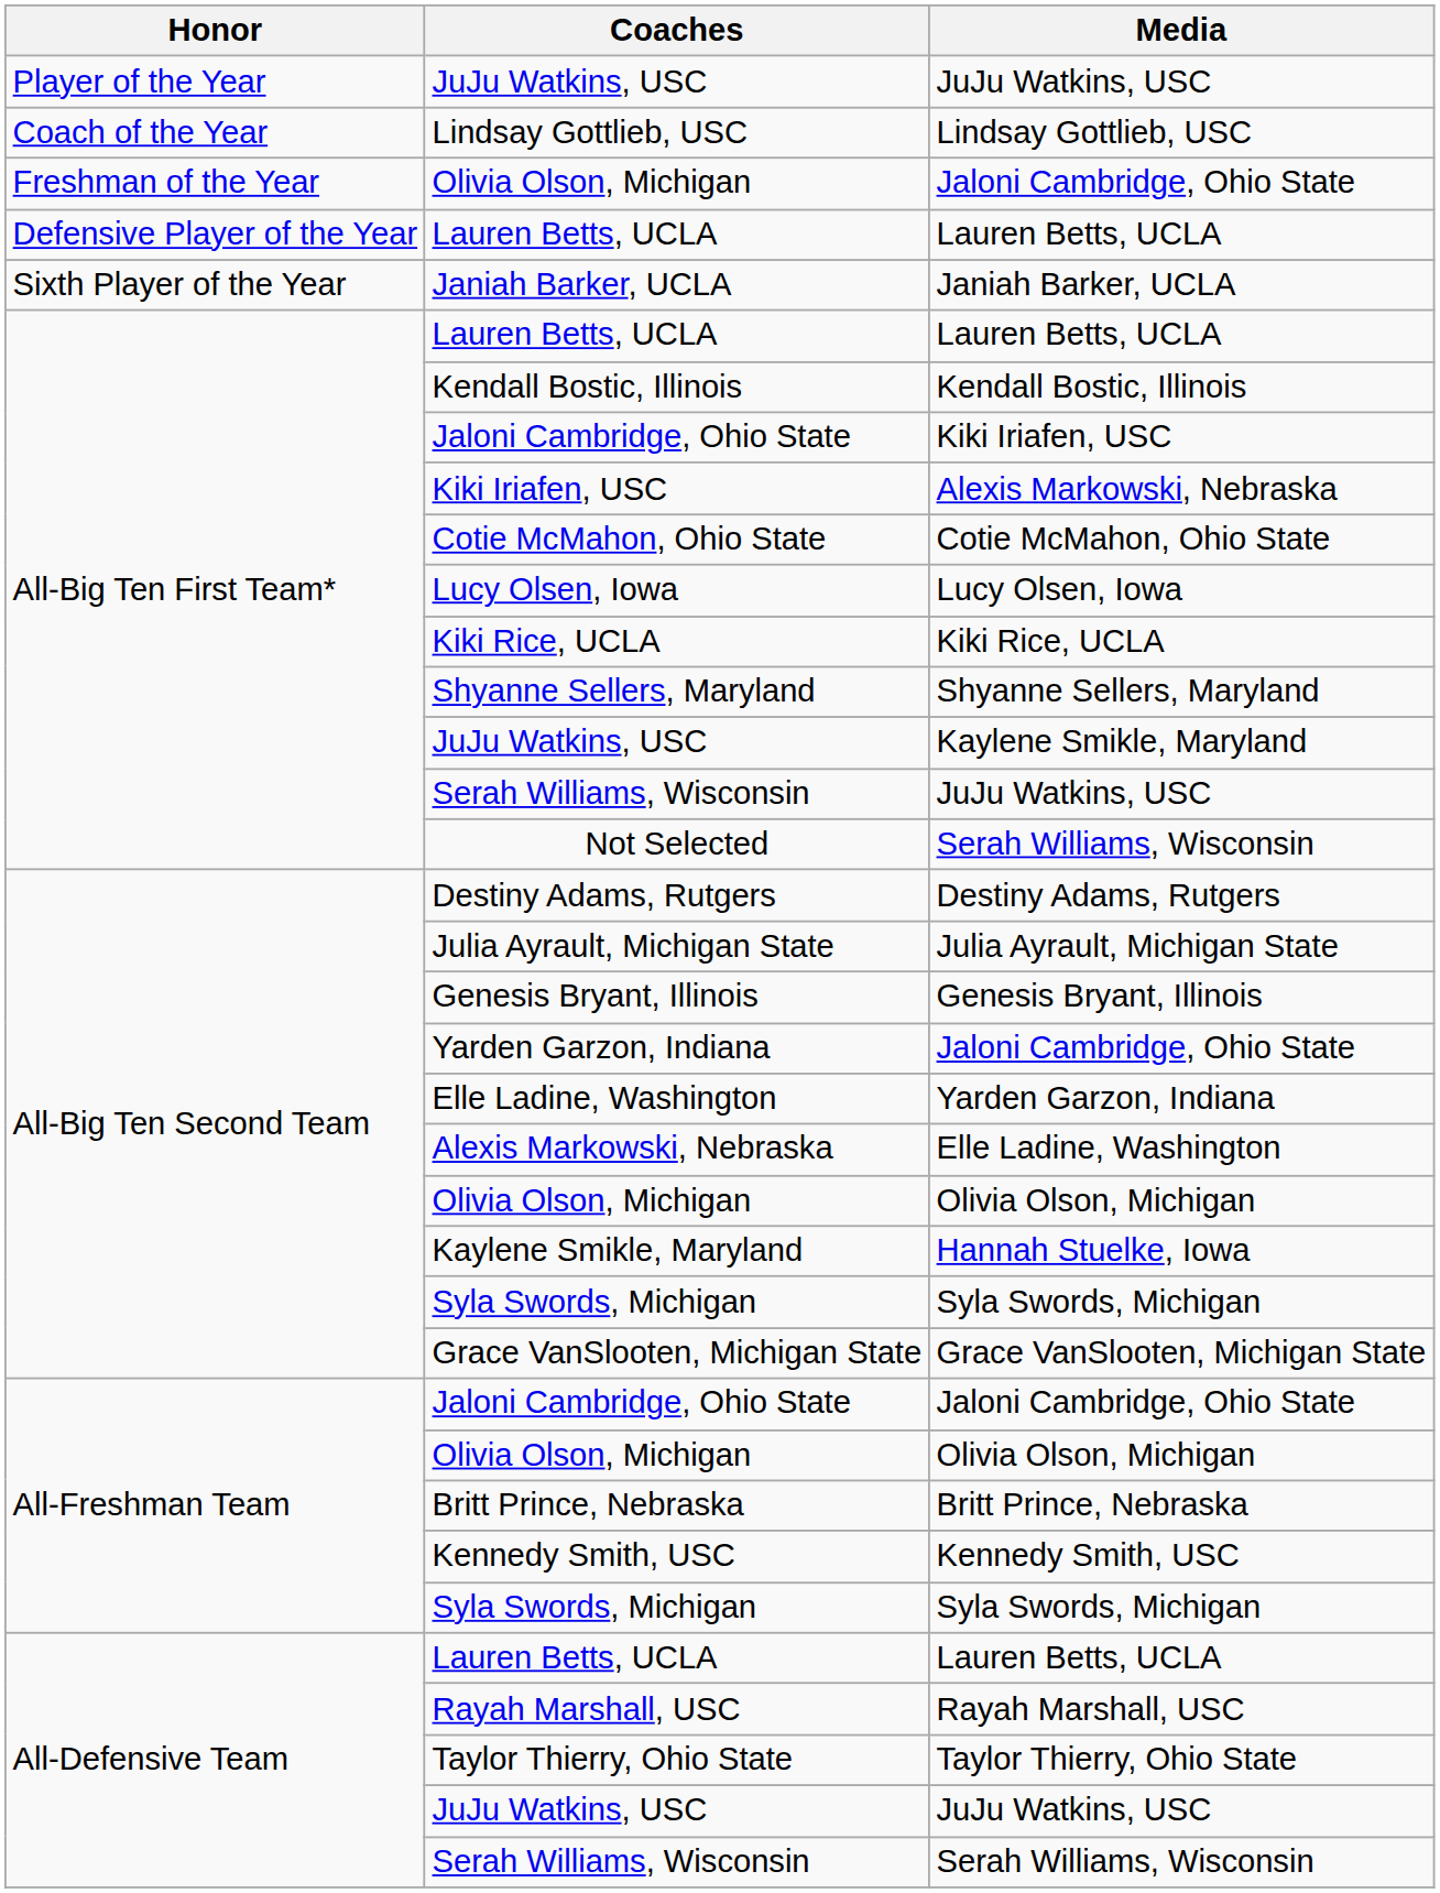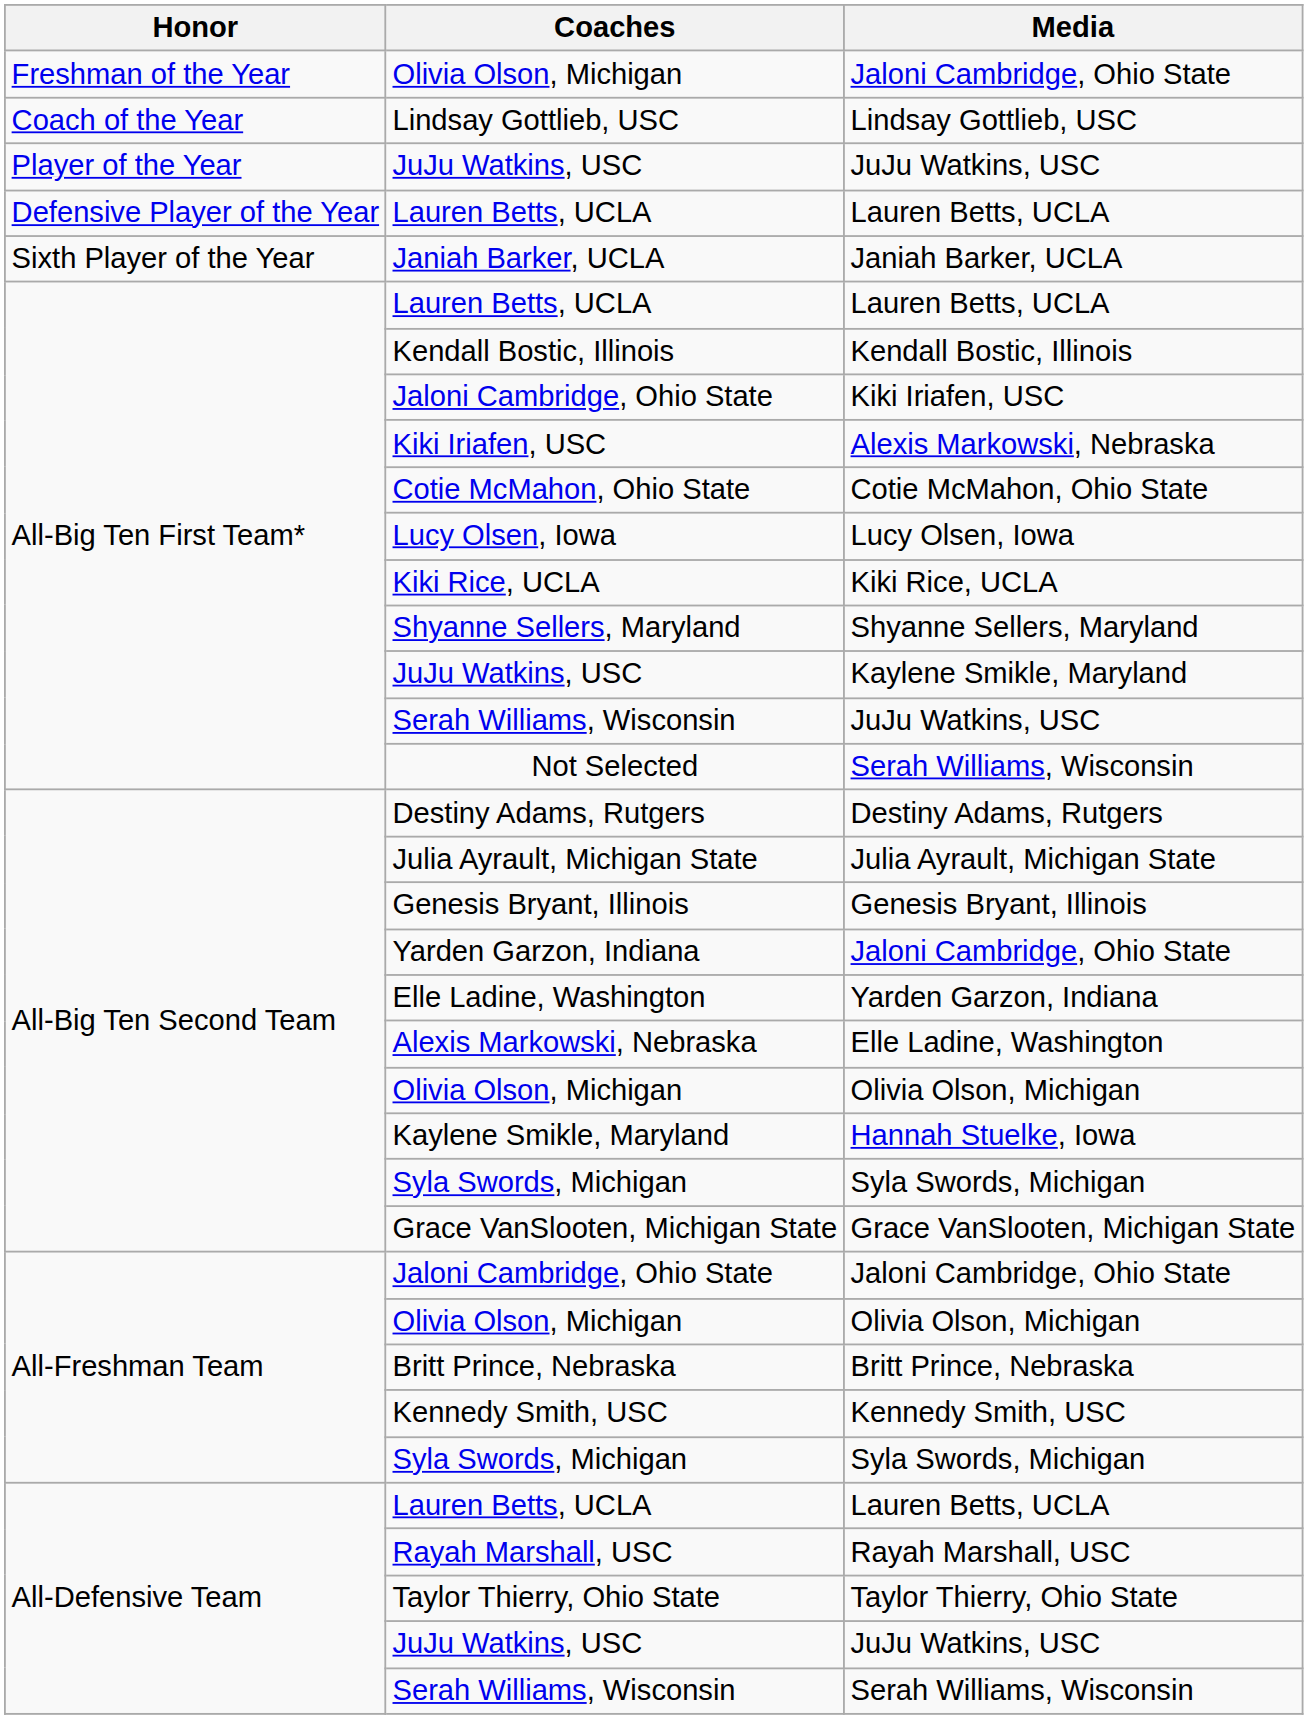rows swapped: Player of the Year / JuJu Watkins, USC <-> Freshman of the Year / Olivia Olson, Michigan
